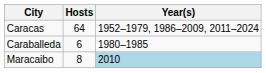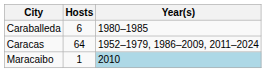rows swapped: Caracas <-> Caraballeda
Maracaibo | Hosts: 8 -> 1
